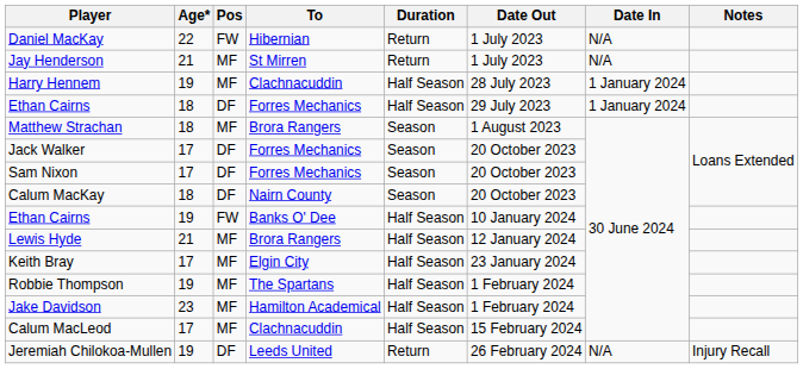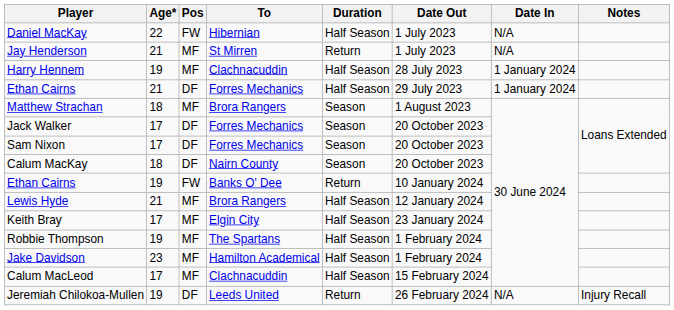Daniel MacKay | Duration: Return -> Half Season
Ethan Cairns / Forres Mechanics | Age*: 18 -> 21
Ethan Cairns / Banks O' Dee | Duration: Half Season -> Return
